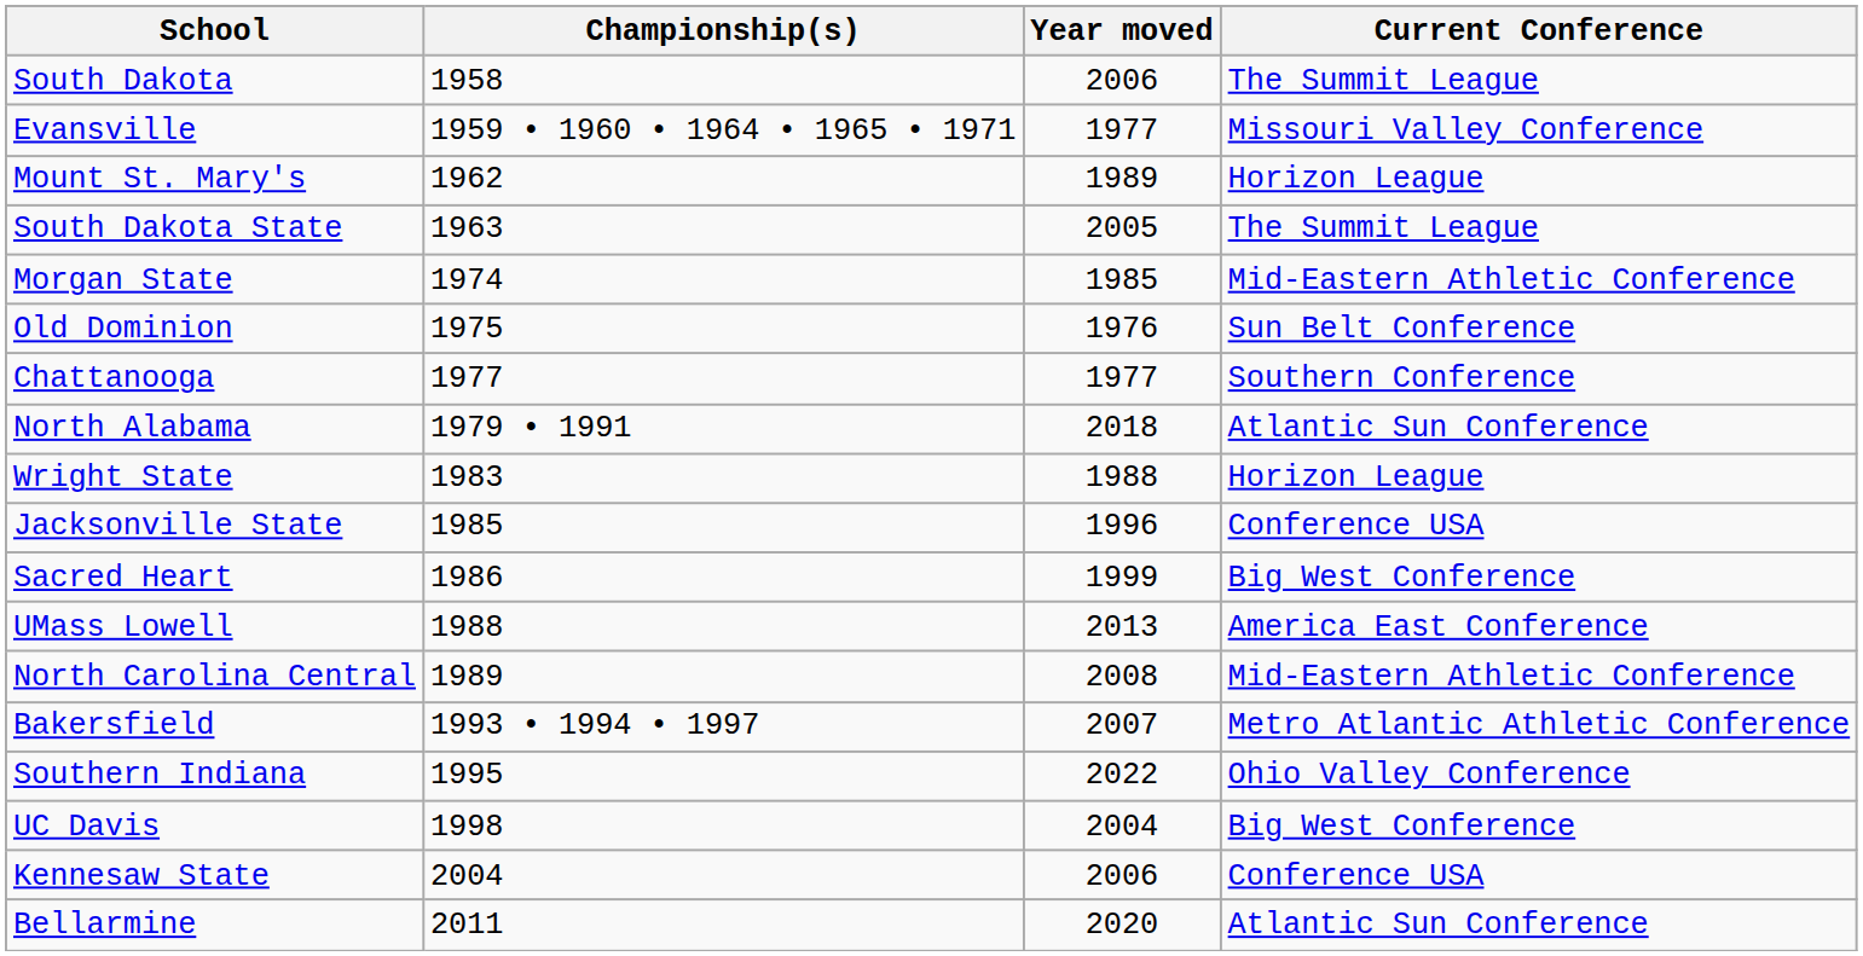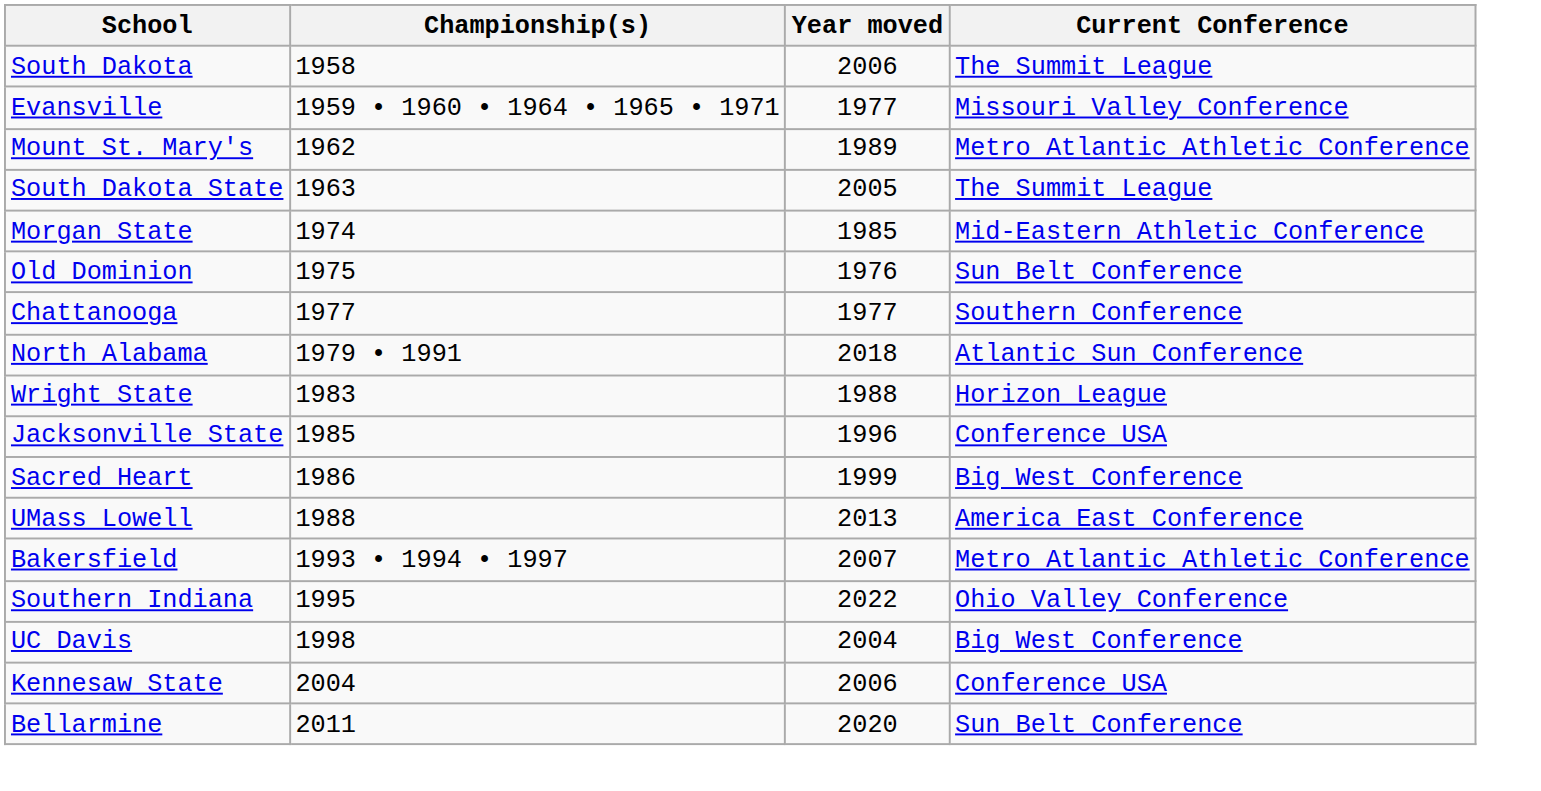Mount St. Mary's | Current Conference: Horizon League -> Metro Atlantic Athletic Conference
- row: North Carolina Central | 1989 | 2008 | Mid-Eastern Athletic Conference
Bellarmine | Current Conference: Atlantic Sun Conference -> Sun Belt Conference
